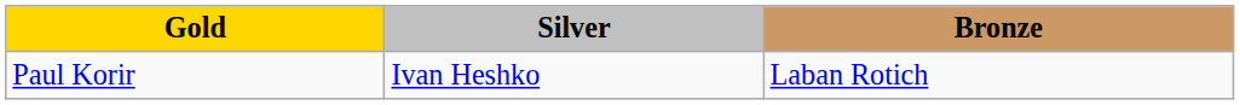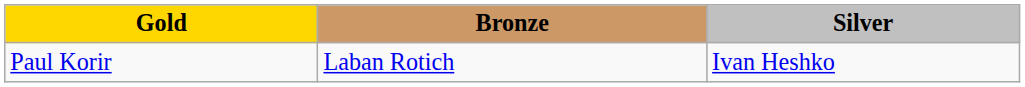columns swapped: Silver <-> Bronze
